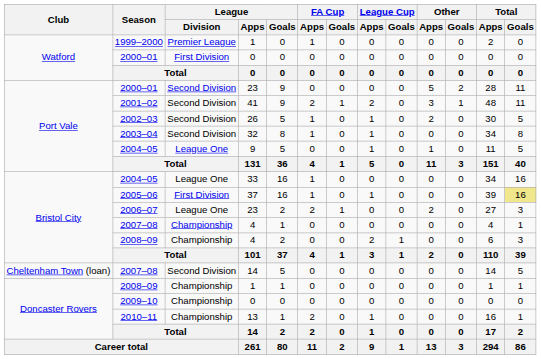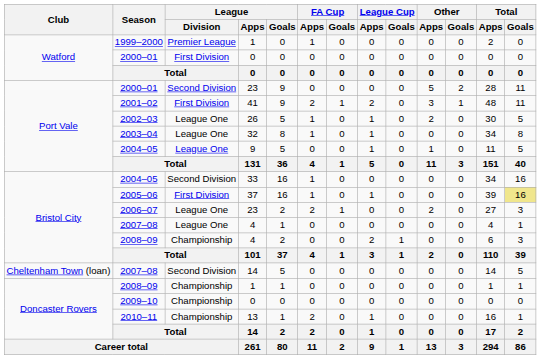2001–02 | League / Division: Second Division -> First Division
2002–03 | League / Division: Second Division -> League One
2003–04 | League / Division: Second Division -> League One
2004–05 / 33 | League / Division: League One -> Second Division
2007–08 / 4 | League / Division: Championship -> League One
